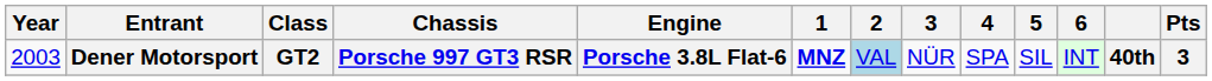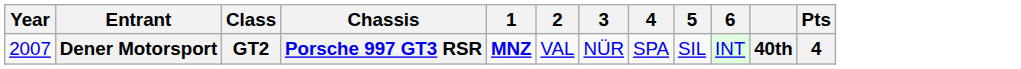- column: Engine | Porsche 3.8L Flat-6
Dener Motorsport | Year: 2003 -> 2007
Dener Motorsport | 2: lightblue background -> no background
Dener Motorsport | Pts: 3 -> 4
